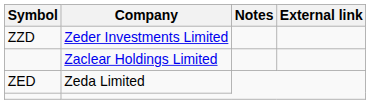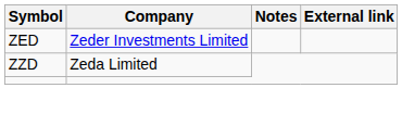Zeder Investments Limited | Symbol: ZZD -> ZED
- row: Zaclear Holdings Limited
Zeda Limited | Symbol: ZED -> ZZD
